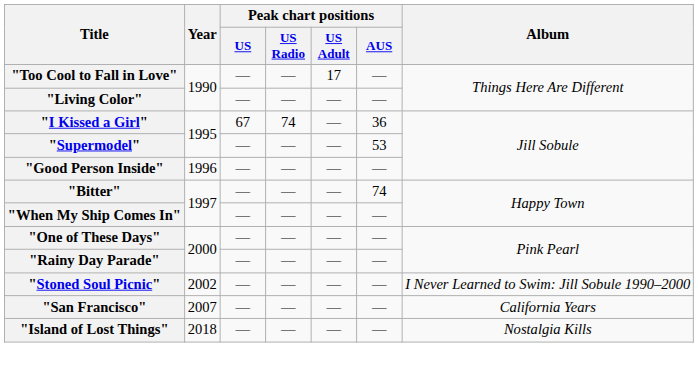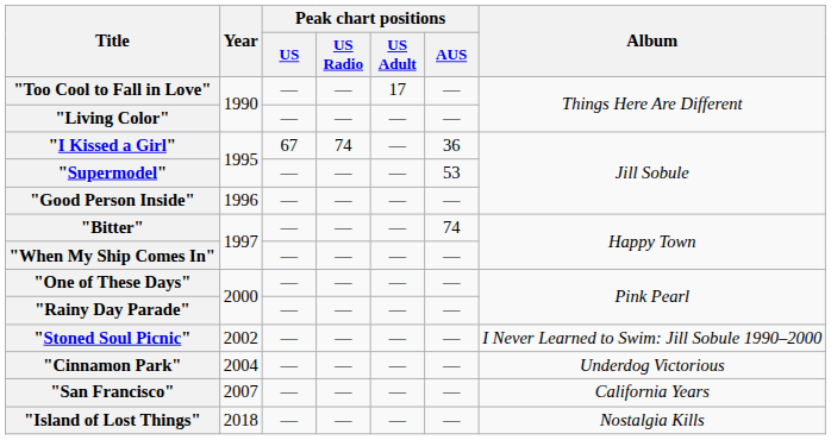+ row: "Cinnamon Park" | 2004 | — | — | — | — | Underdog Victorious
